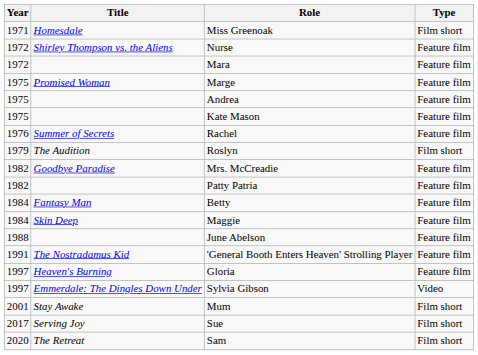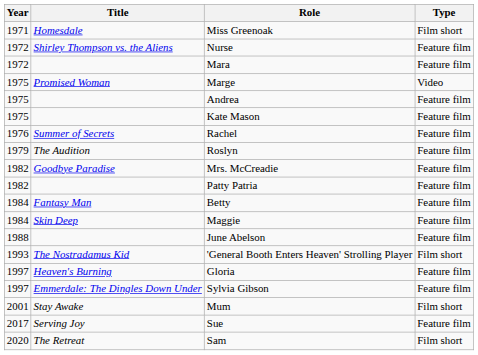Marge | Type: Feature film -> Video
Roslyn | Type: Film short -> Feature film
'General Booth Enters Heaven' Strolling Player | Year: 1991 -> 1993
'General Booth Enters Heaven' Strolling Player | Type: Feature film -> Film short
Sylvia Gibson | Type: Video -> Feature film
Sue | Type: Film short -> Feature film
